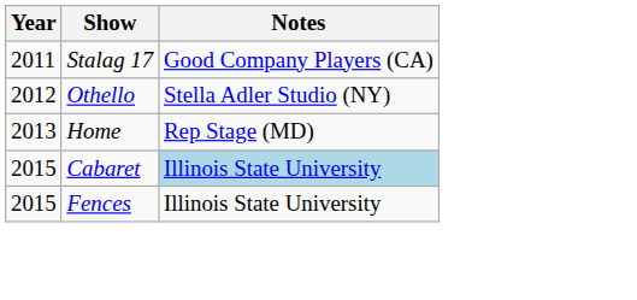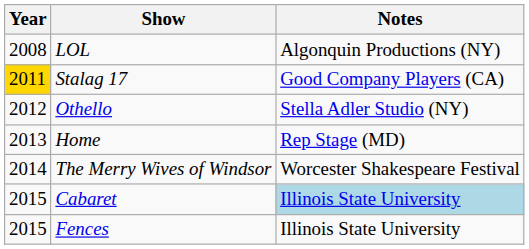+ row: 2008 | LOL | Algonquin Productions (NY)
Stalag 17 | Year: no background -> gold background
+ row: 2014 | The Merry Wives of Windsor | Worcester Shakespeare Festival
